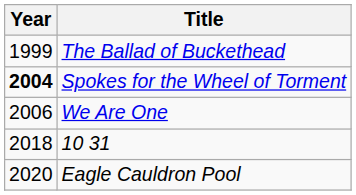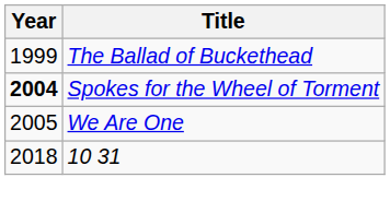We Are One | Year: 2006 -> 2005
- row: 2020 | Eagle Cauldron Pool
